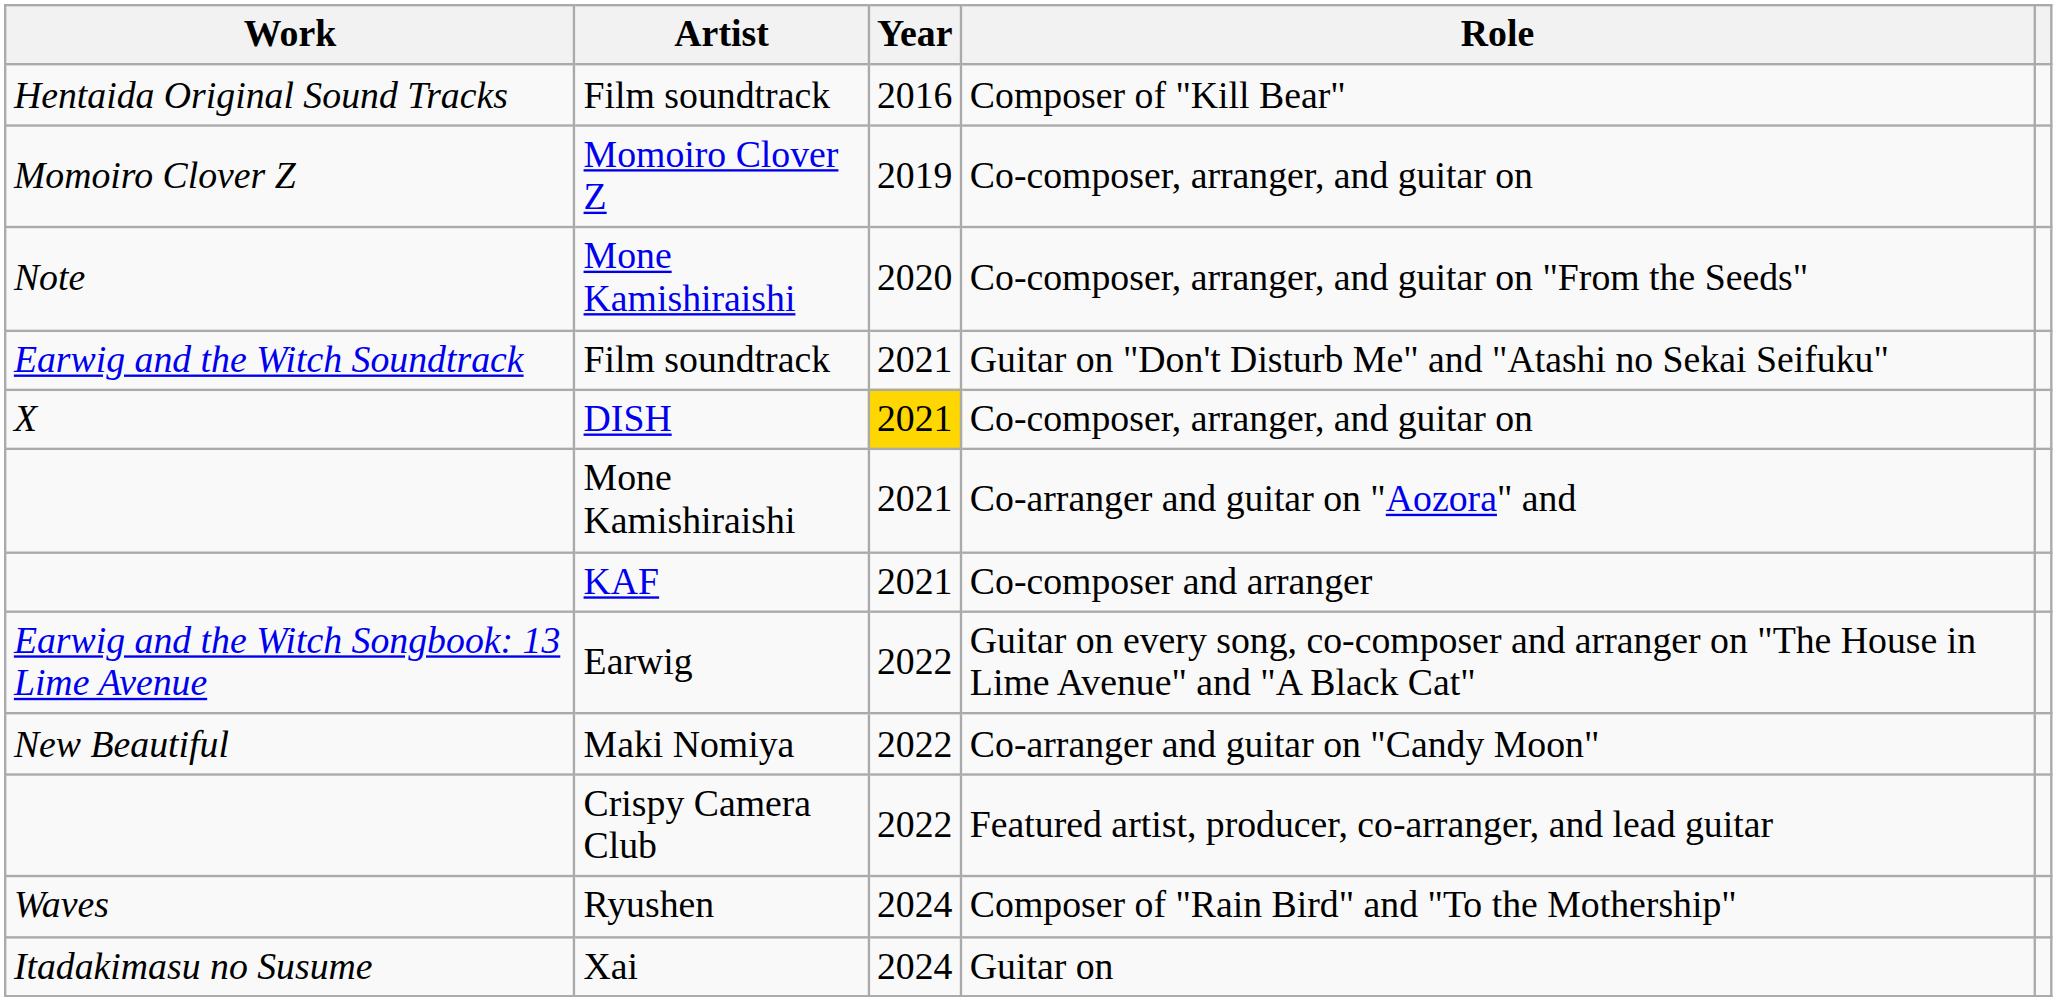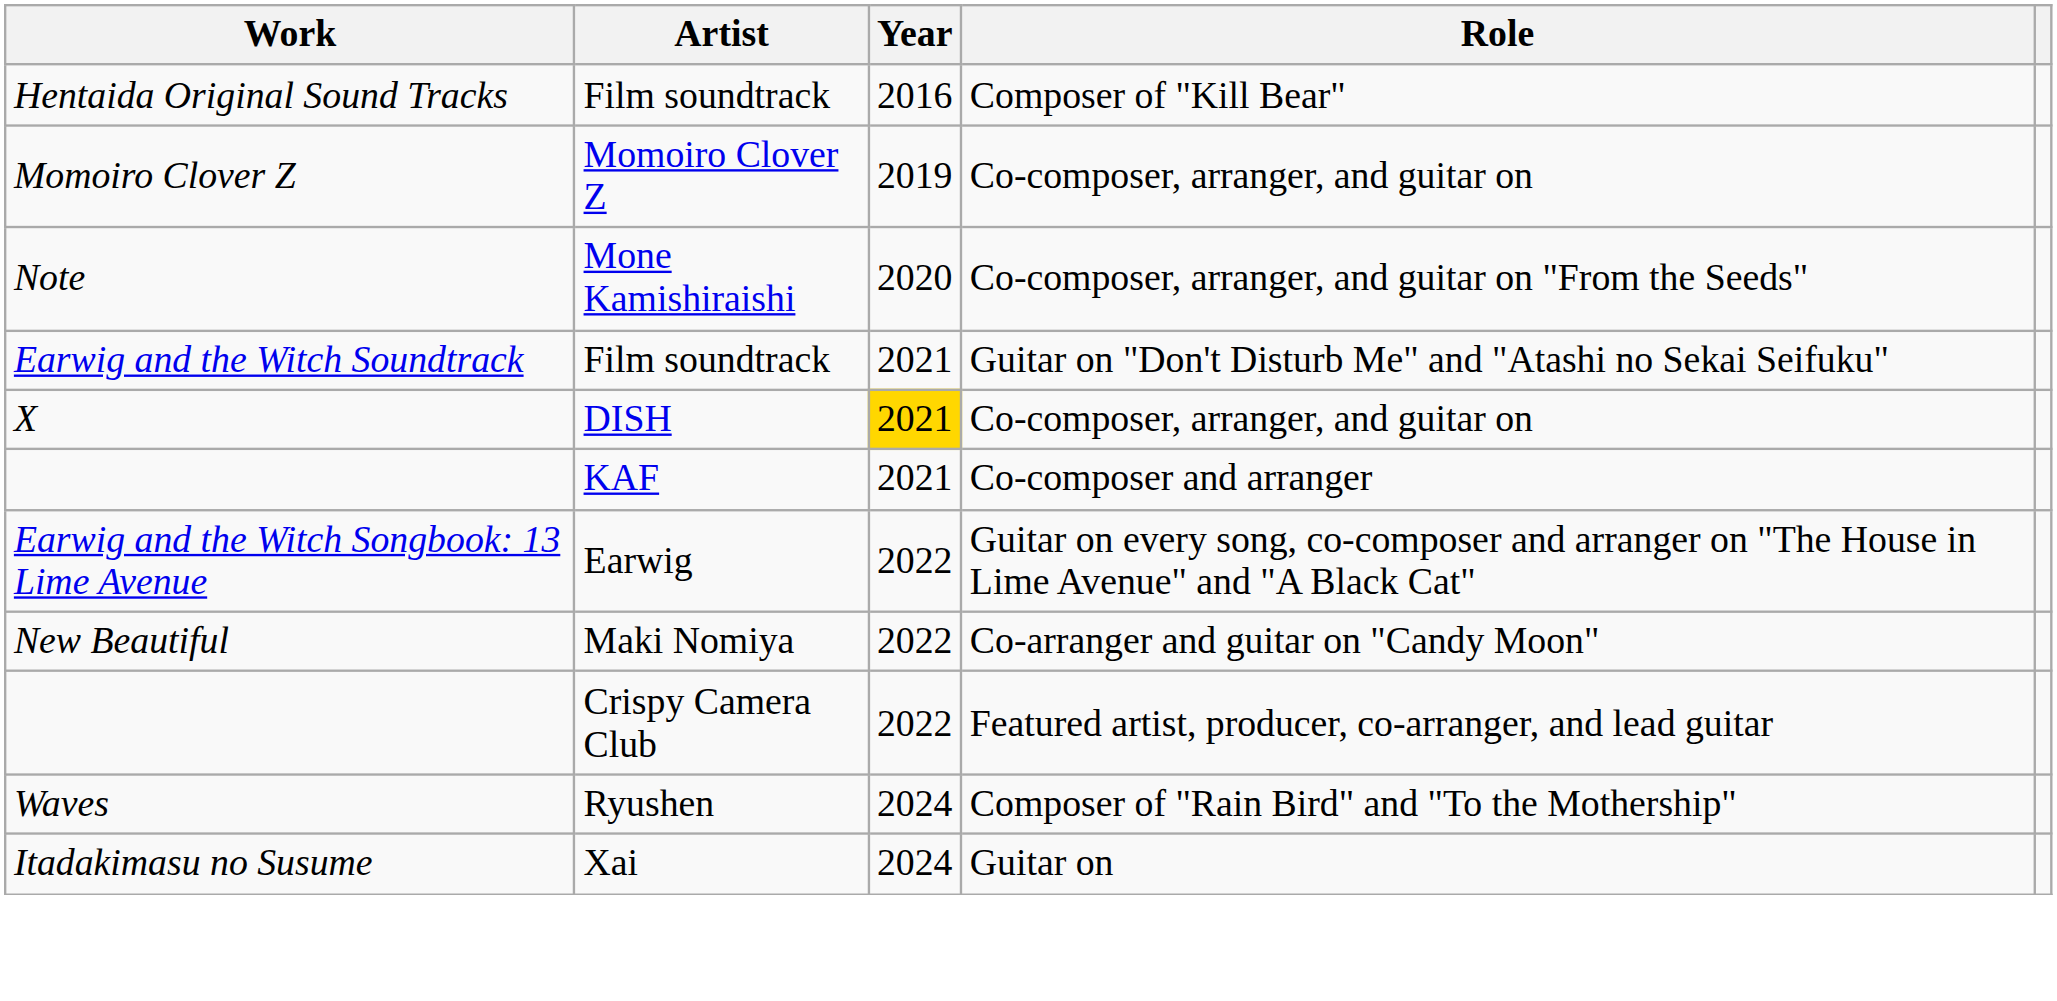- row: Mone Kamishiraishi | 2021 | Co-arranger and guitar on "Aozora" and
